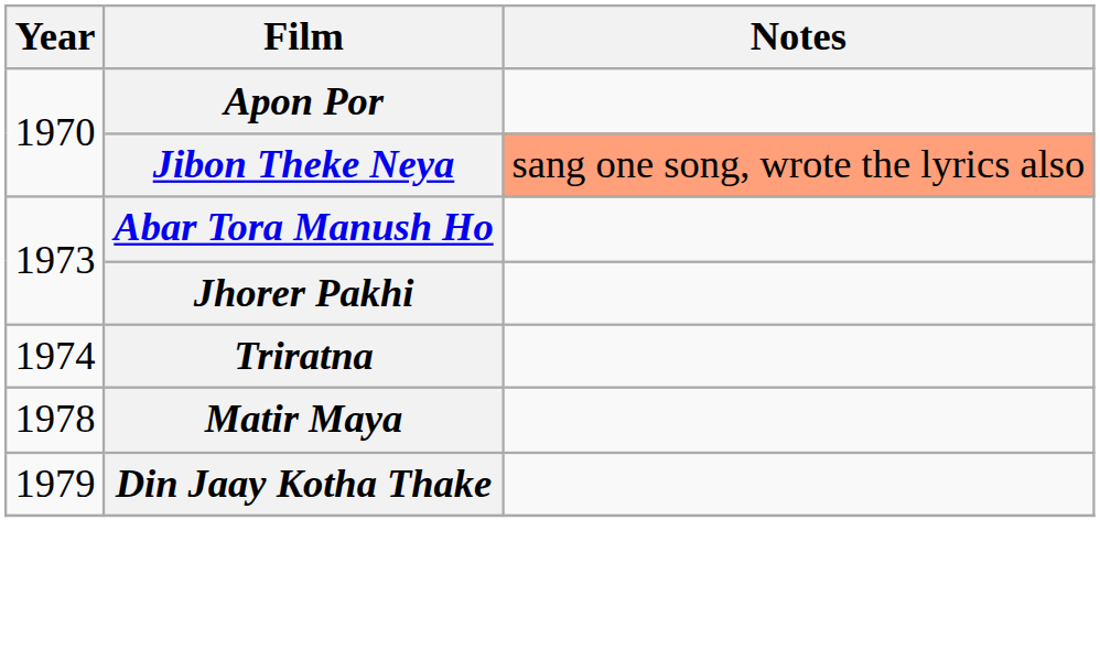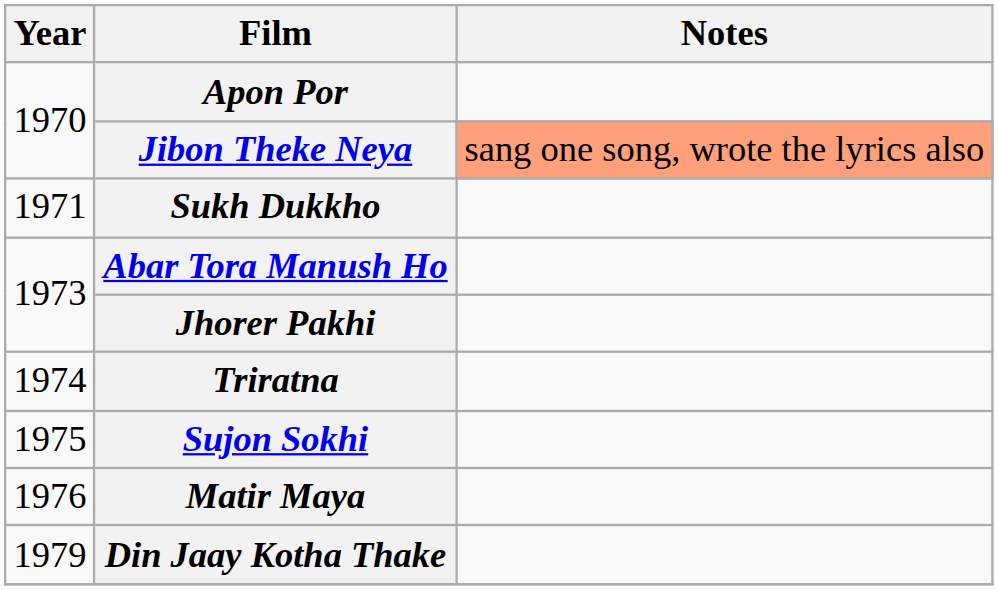+ row: 1971 | Sukh Dukkho
+ row: 1975 | Sujon Sokhi
Matir Maya | Year: 1978 -> 1976
